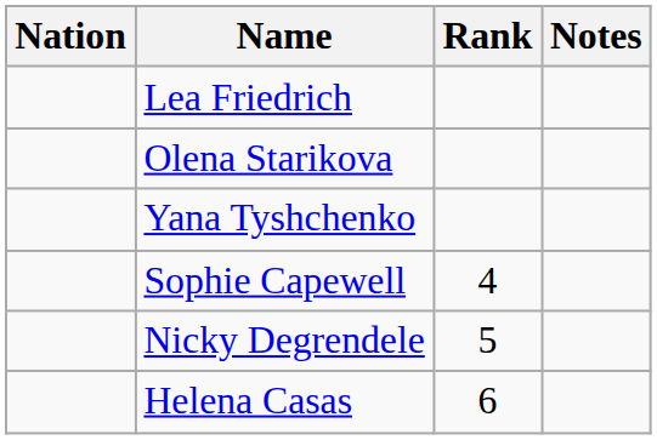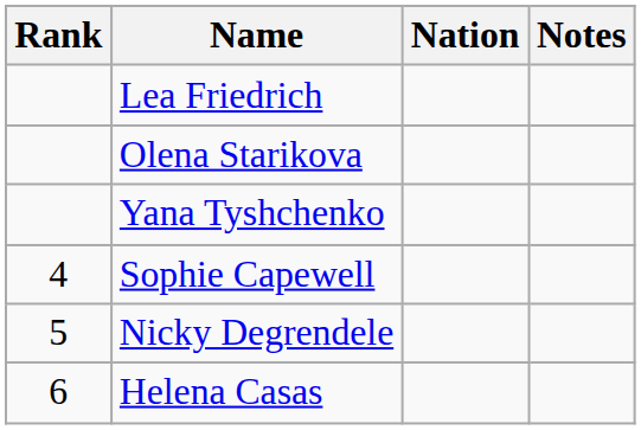columns swapped: Rank <-> Nation
